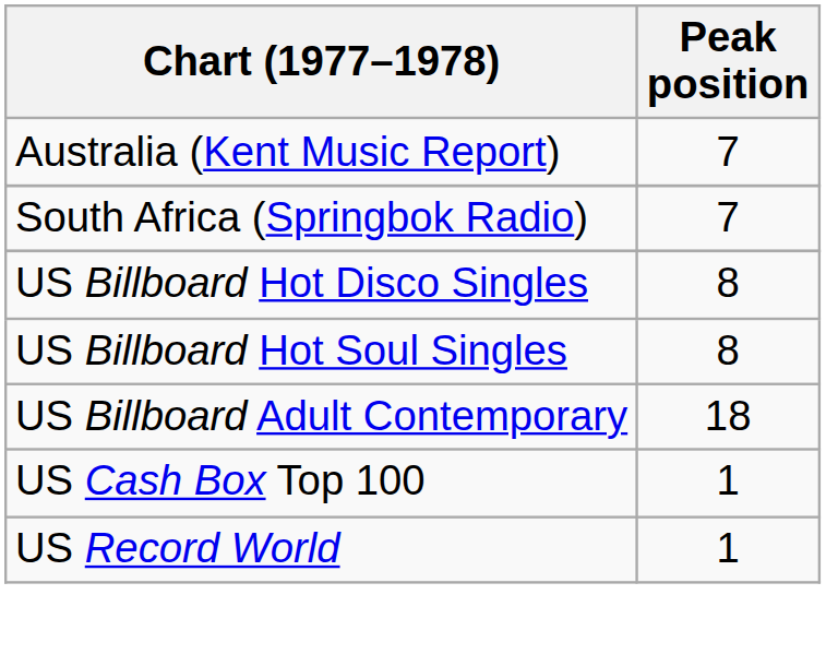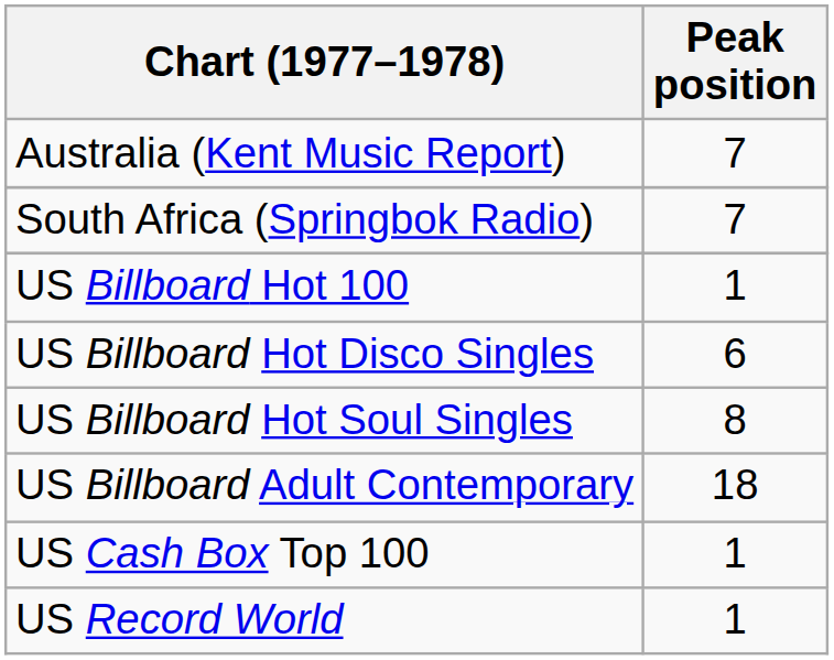+ row: US Billboard Hot 100 | 1
US Billboard Hot Disco Singles | Peak position: 8 -> 6
